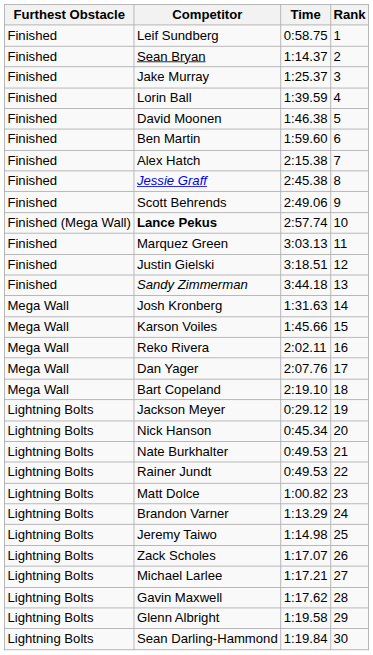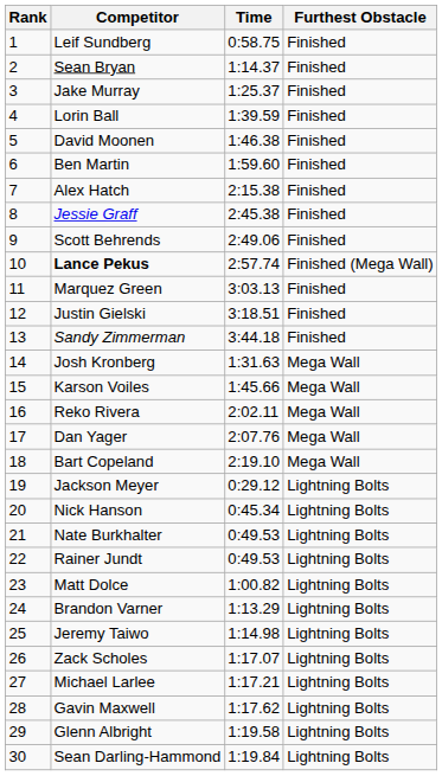columns swapped: Rank <-> Furthest Obstacle
